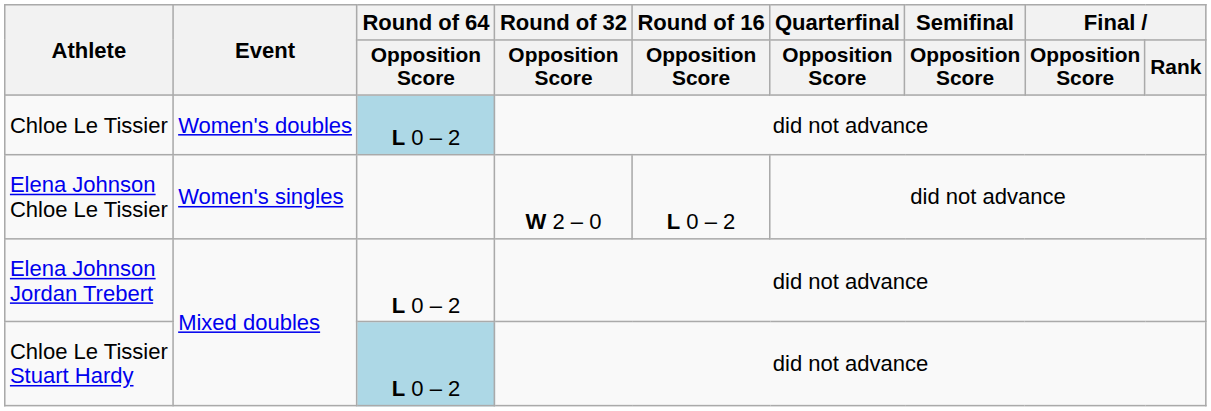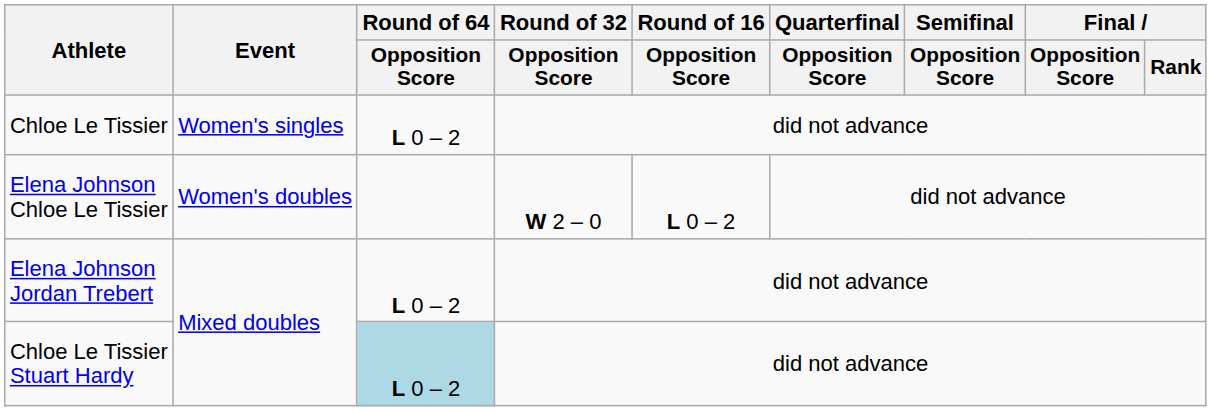Chloe Le Tissier | Event: Women's doubles -> Women's singles
Chloe Le Tissier | Round of 64 / Opposition Score: lightblue background -> no background
Elena Johnson Chloe Le Tissier | Event: Women's singles -> Women's doubles
